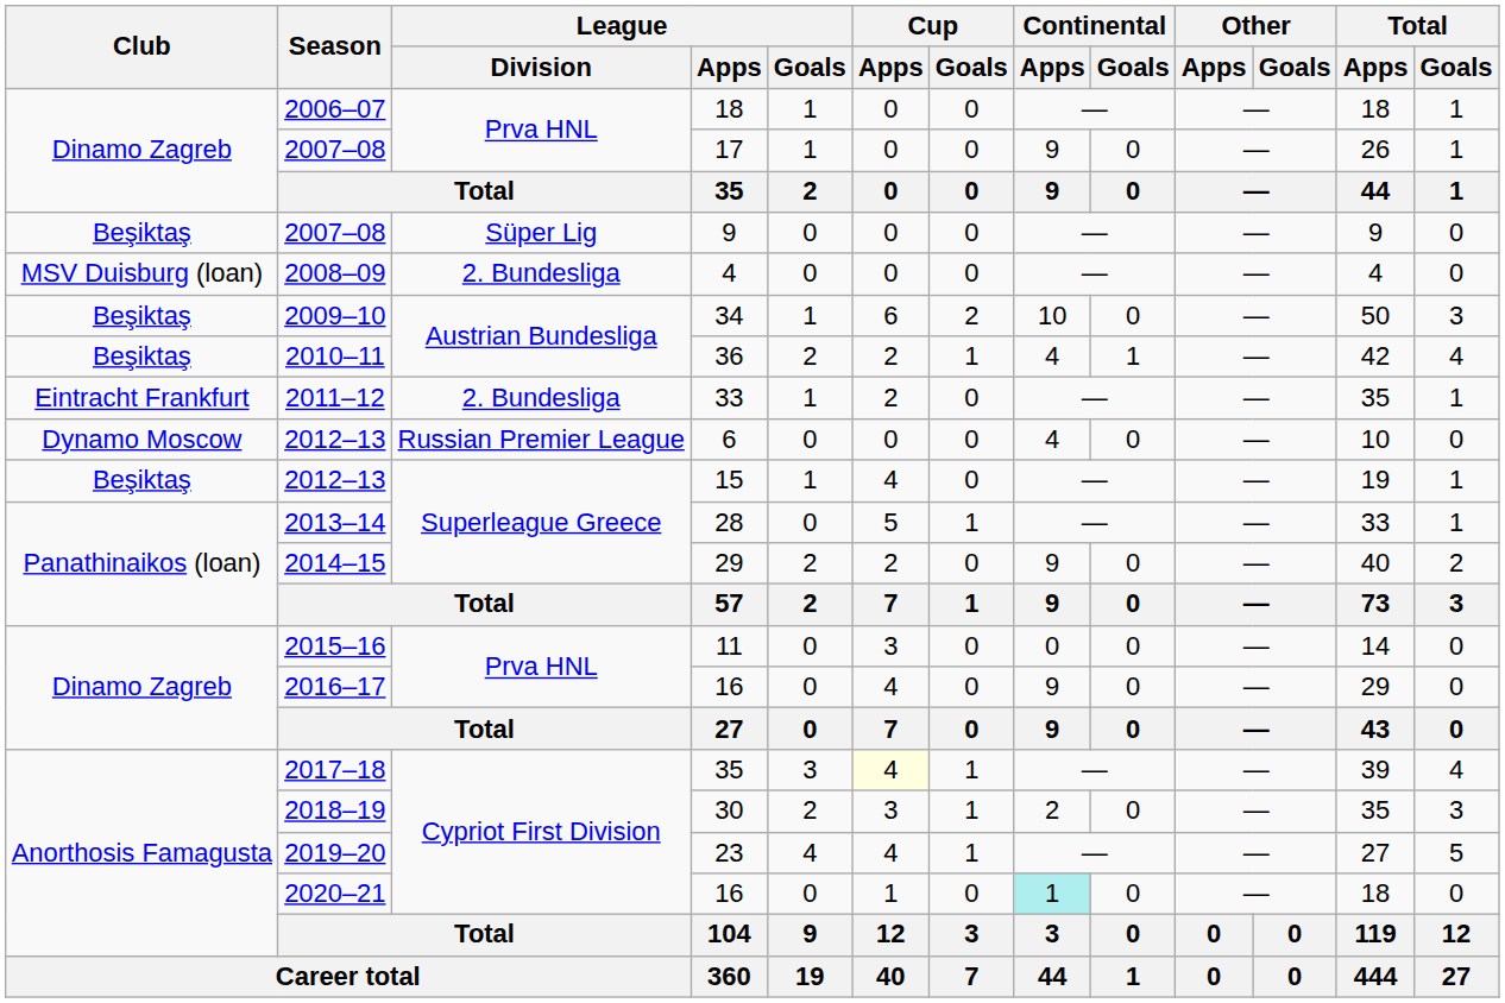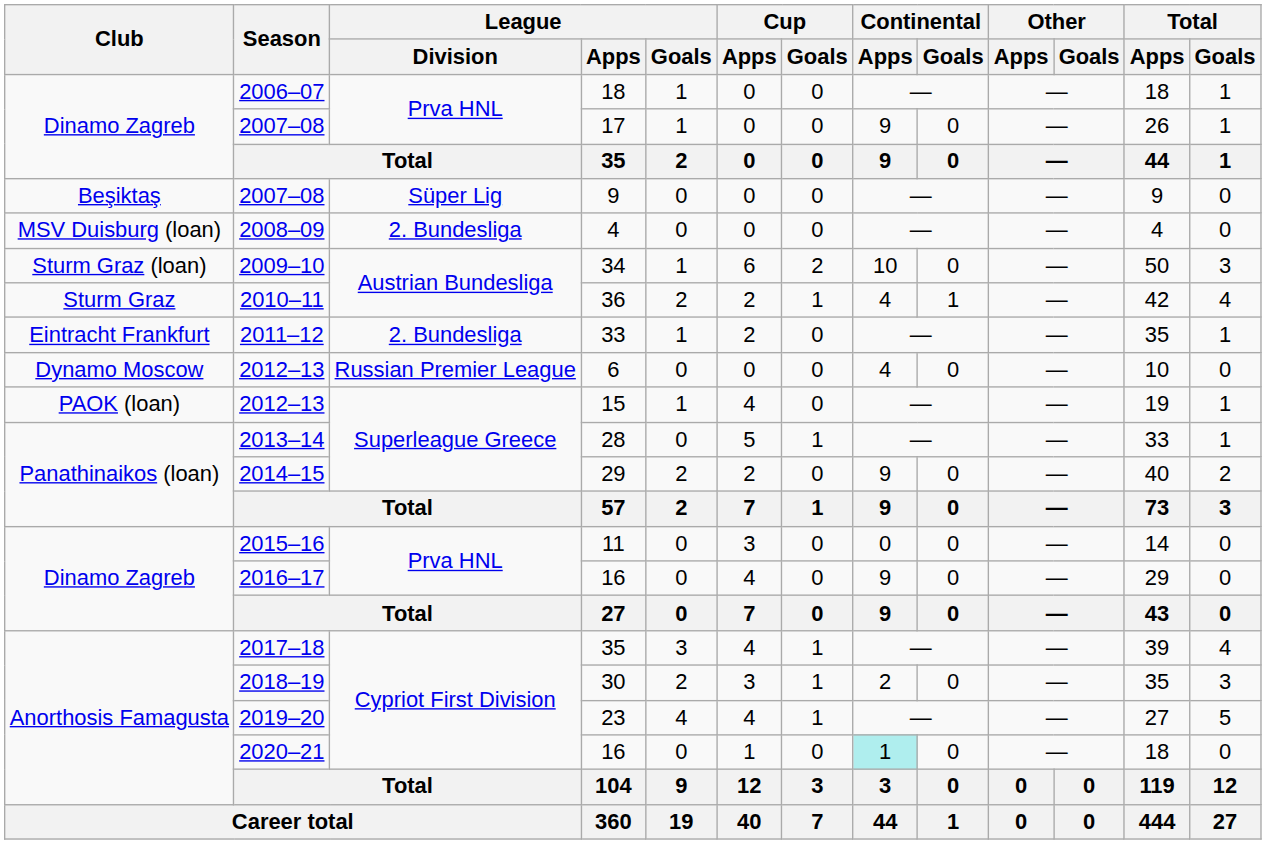34 | Club: Beşiktaş -> Sturm Graz (loan)
36 | Club: Beşiktaş -> Sturm Graz
15 | Club: Beşiktaş -> PAOK (loan)
2017–18 / 35 | Cup / Apps: lightyellow background -> no background
